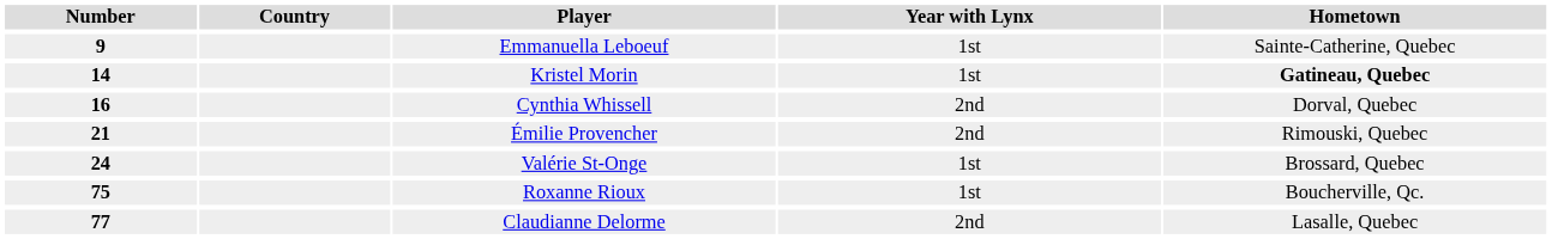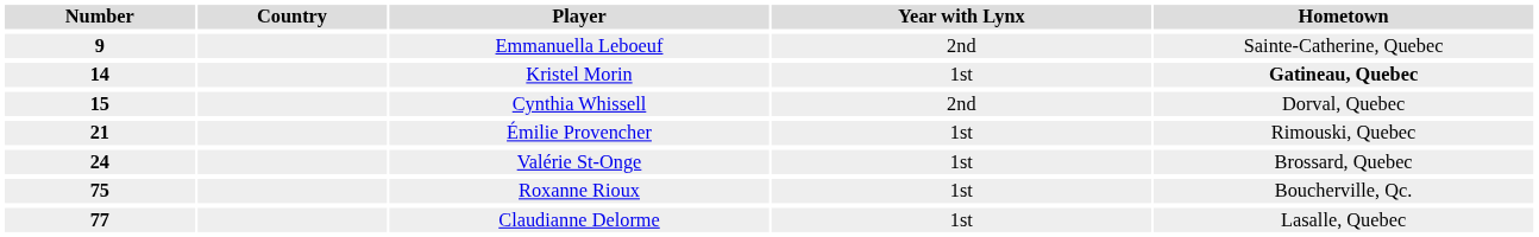Emmanuella Leboeuf | Year with Lynx: 1st -> 2nd
Cynthia Whissell | Number: 16 -> 15
Émilie Provencher | Year with Lynx: 2nd -> 1st
Claudianne Delorme | Year with Lynx: 2nd -> 1st
